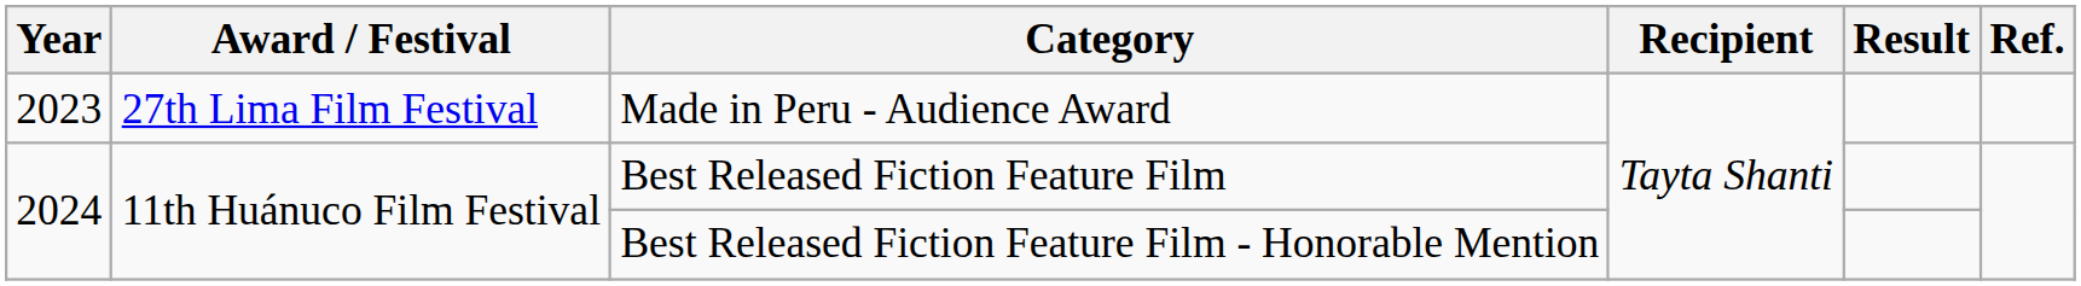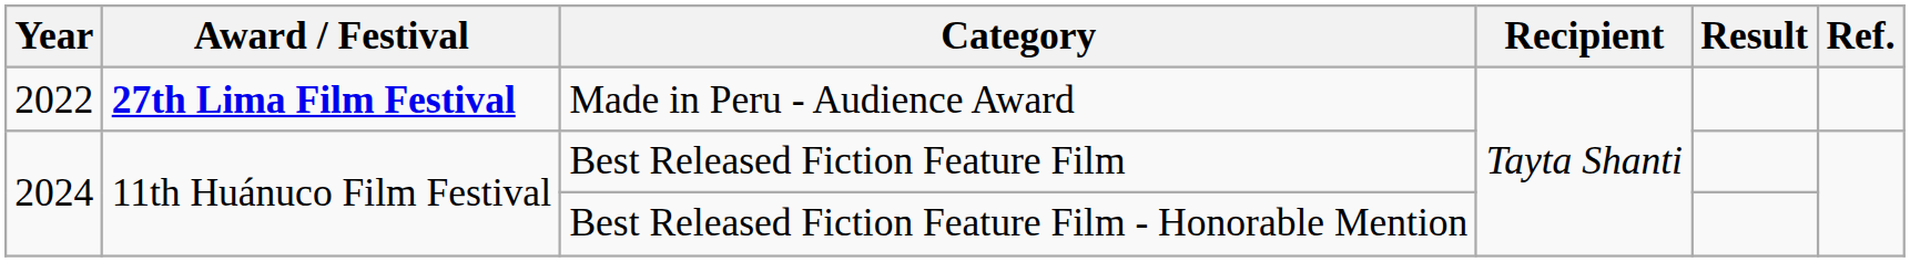Made in Peru - Audience Award | Year: 2023 -> 2022
Made in Peru - Audience Award | Award / Festival: normal -> bold
